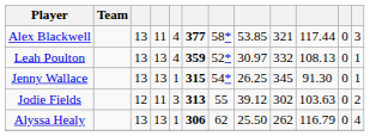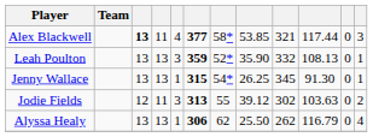Alex Blackwell | column 3: normal -> bold
Leah Poulton | column 5: 4 -> 3
Leah Poulton | column 8: 30.97 -> 35.90
